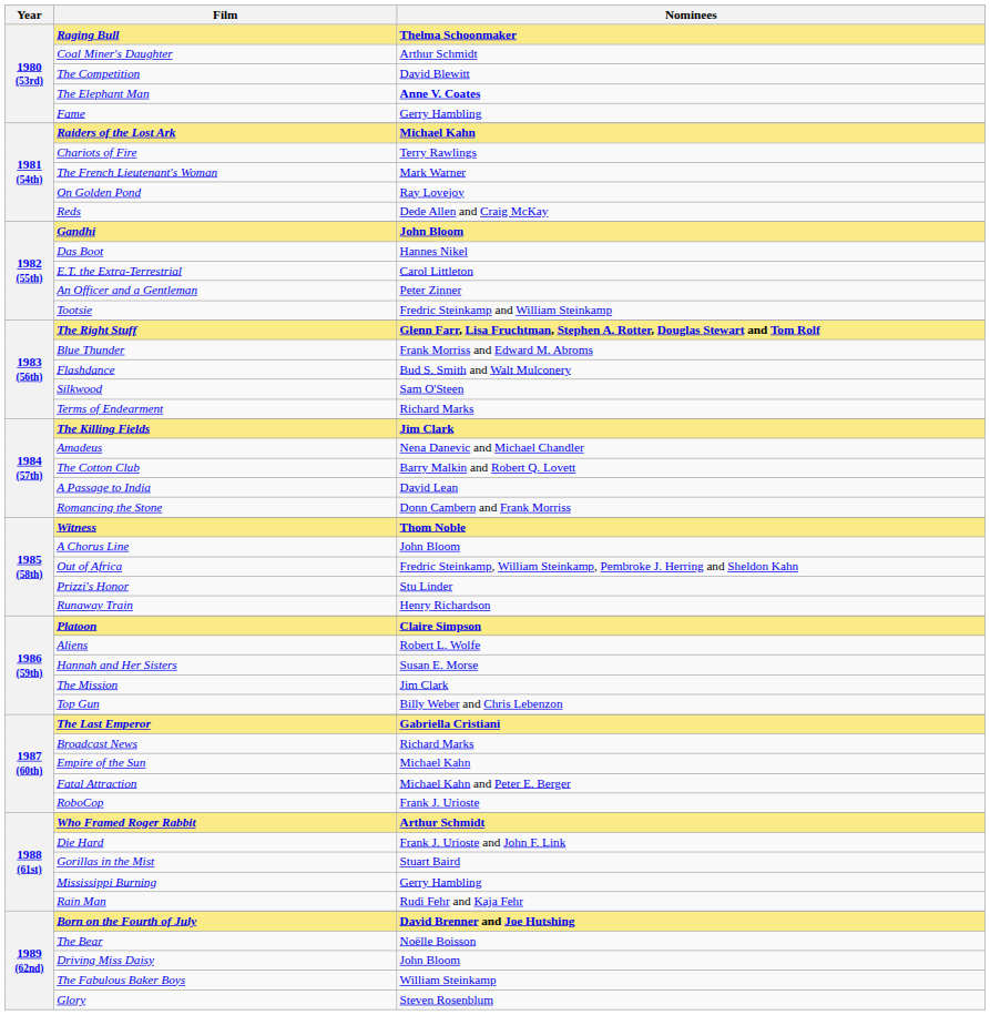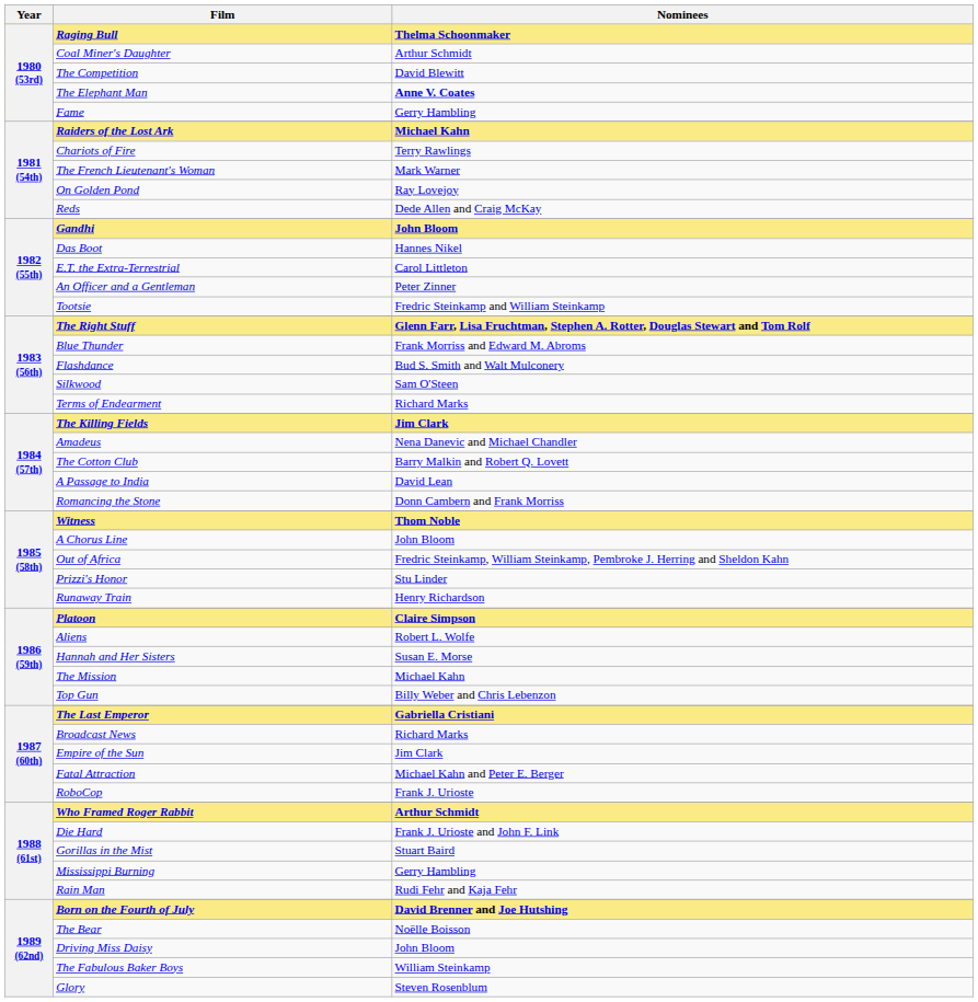The Mission | Nominees: Jim Clark -> Michael Kahn
Empire of the Sun | Nominees: Michael Kahn -> Jim Clark
